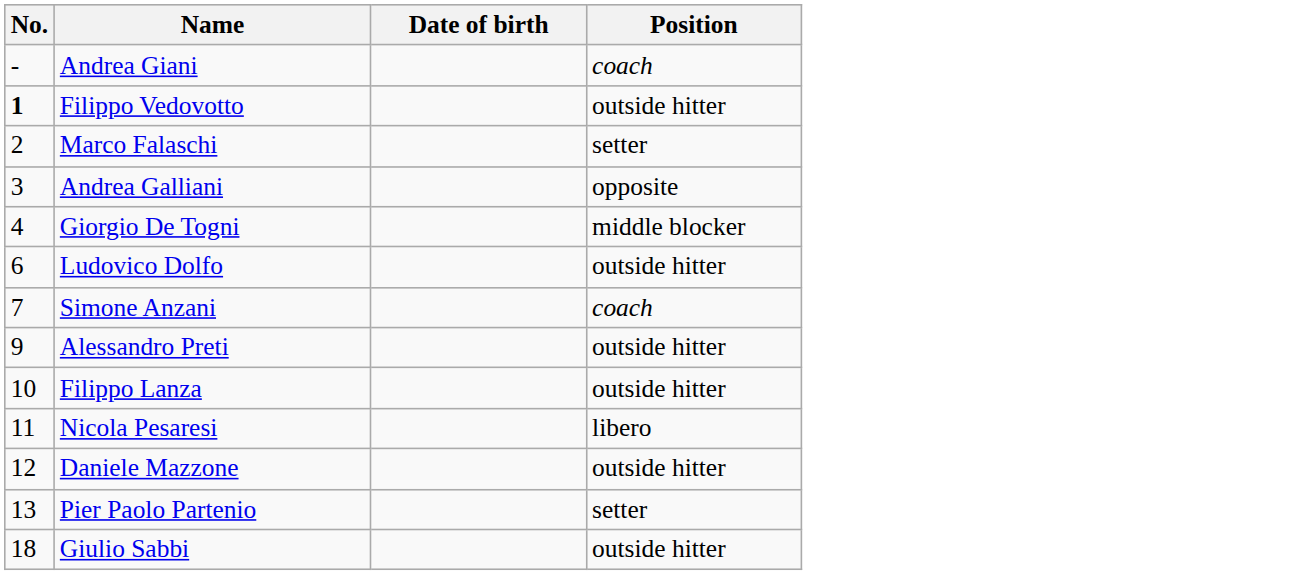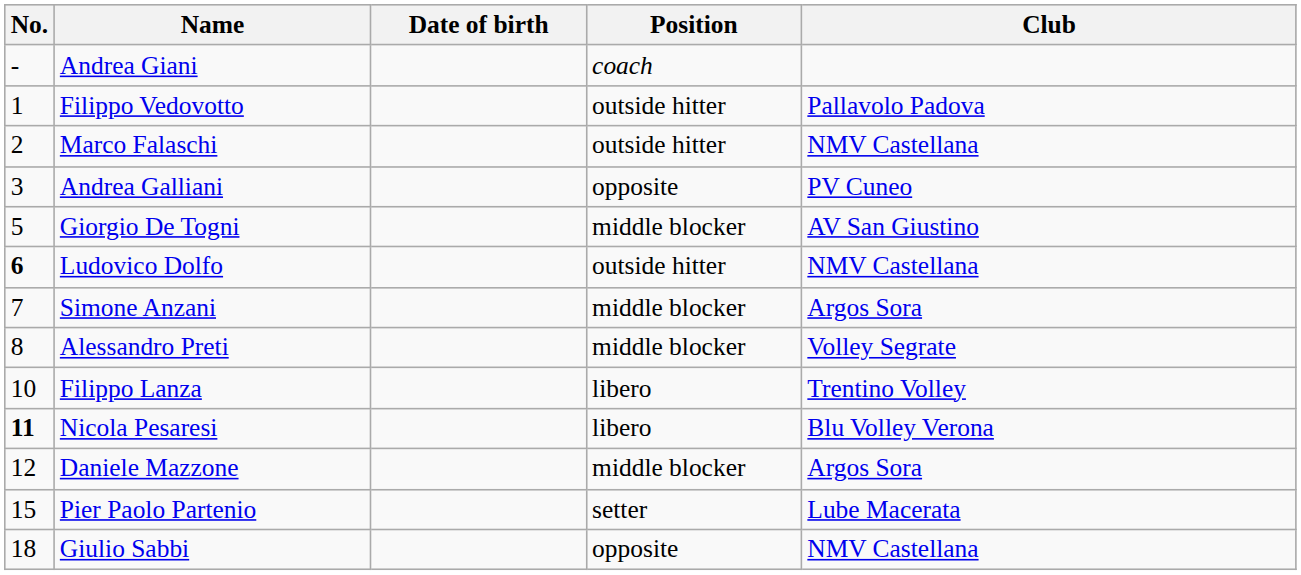+ column: Club | Pallavolo Padova | NMV Castellana | PV Cuneo | AV San Giustino | NMV Castellana | Argos Sora | Volley Segrate | Trentino Volley | Blu Volley Verona | Argos Sora | Lube Macerata | NMV Castellana
Filippo Vedovotto | No.: bold -> normal
Marco Falaschi | Position: setter -> outside hitter
Giorgio De Togni | No.: 4 -> 5
Ludovico Dolfo | No.: normal -> bold
Simone Anzani | Position: coach -> middle blocker
Alessandro Preti | No.: 9 -> 8
Alessandro Preti | Position: outside hitter -> middle blocker
Filippo Lanza | Position: outside hitter -> libero
Nicola Pesaresi | No.: normal -> bold
Daniele Mazzone | Position: outside hitter -> middle blocker
Pier Paolo Partenio | No.: 13 -> 15
Giulio Sabbi | Position: outside hitter -> opposite
